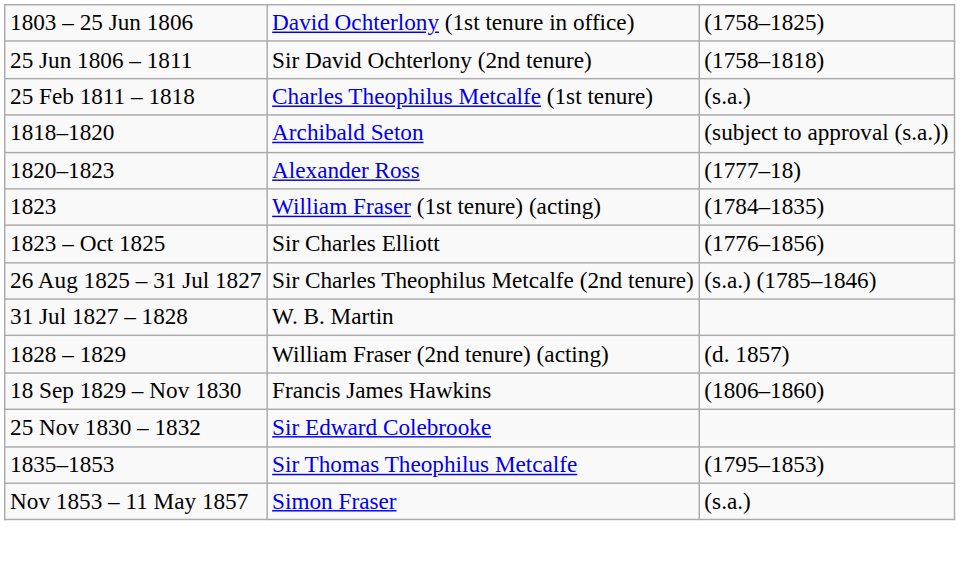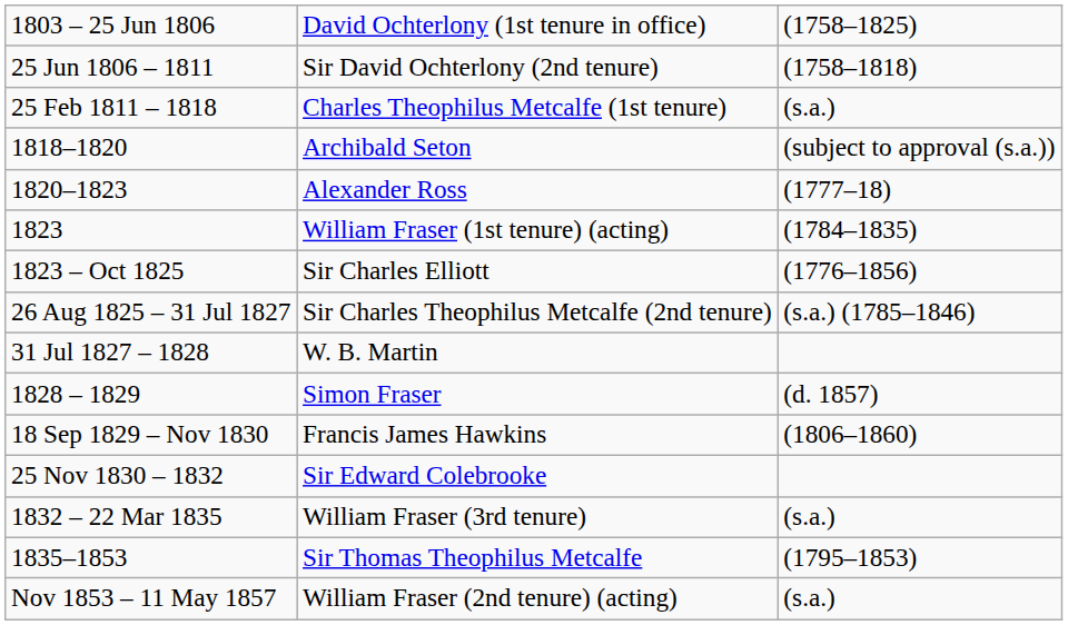1828 – 1829 | column 2: William Fraser (2nd tenure) (acting) -> Simon Fraser
+ row: 1832 – 22 Mar 1835 | William Fraser (3rd tenure) | (s.a.)
Nov 1853 – 11 May 1857 | column 2: Simon Fraser -> William Fraser (2nd tenure) (acting)
